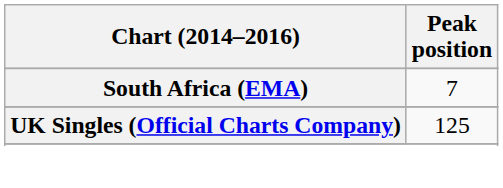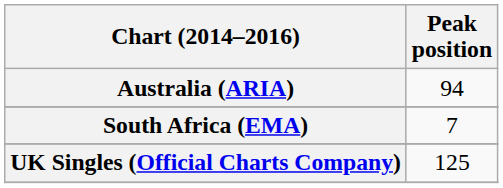+ row: Australia (ARIA) | 94
